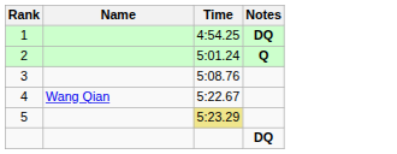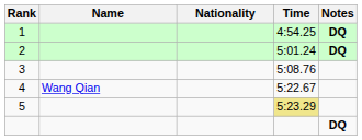+ column: Nationality
2 | Notes: Q -> DQ
